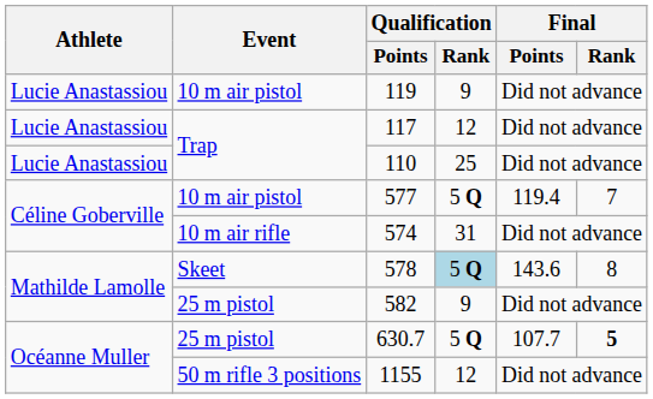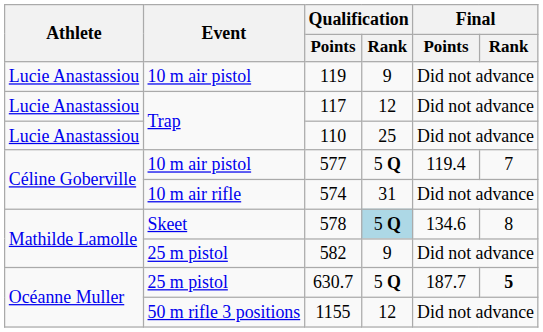578 | Final / Points: 143.6 -> 134.6
630.7 | Final / Points: 107.7 -> 187.7
